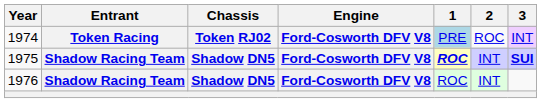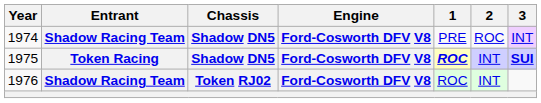1974 | Entrant: Token Racing -> Shadow Racing Team
1974 | Chassis: Token RJ02 -> Shadow DN5
1974 | 1: lightblue background -> no background
1975 | Entrant: Shadow Racing Team -> Token Racing
1976 | Chassis: Shadow DN5 -> Token RJ02
